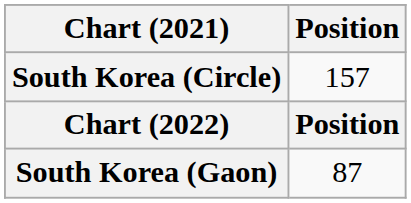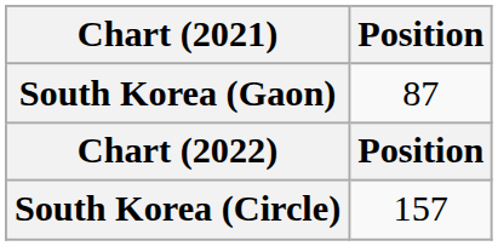rows swapped: South Korea (Gaon) <-> South Korea (Circle)
